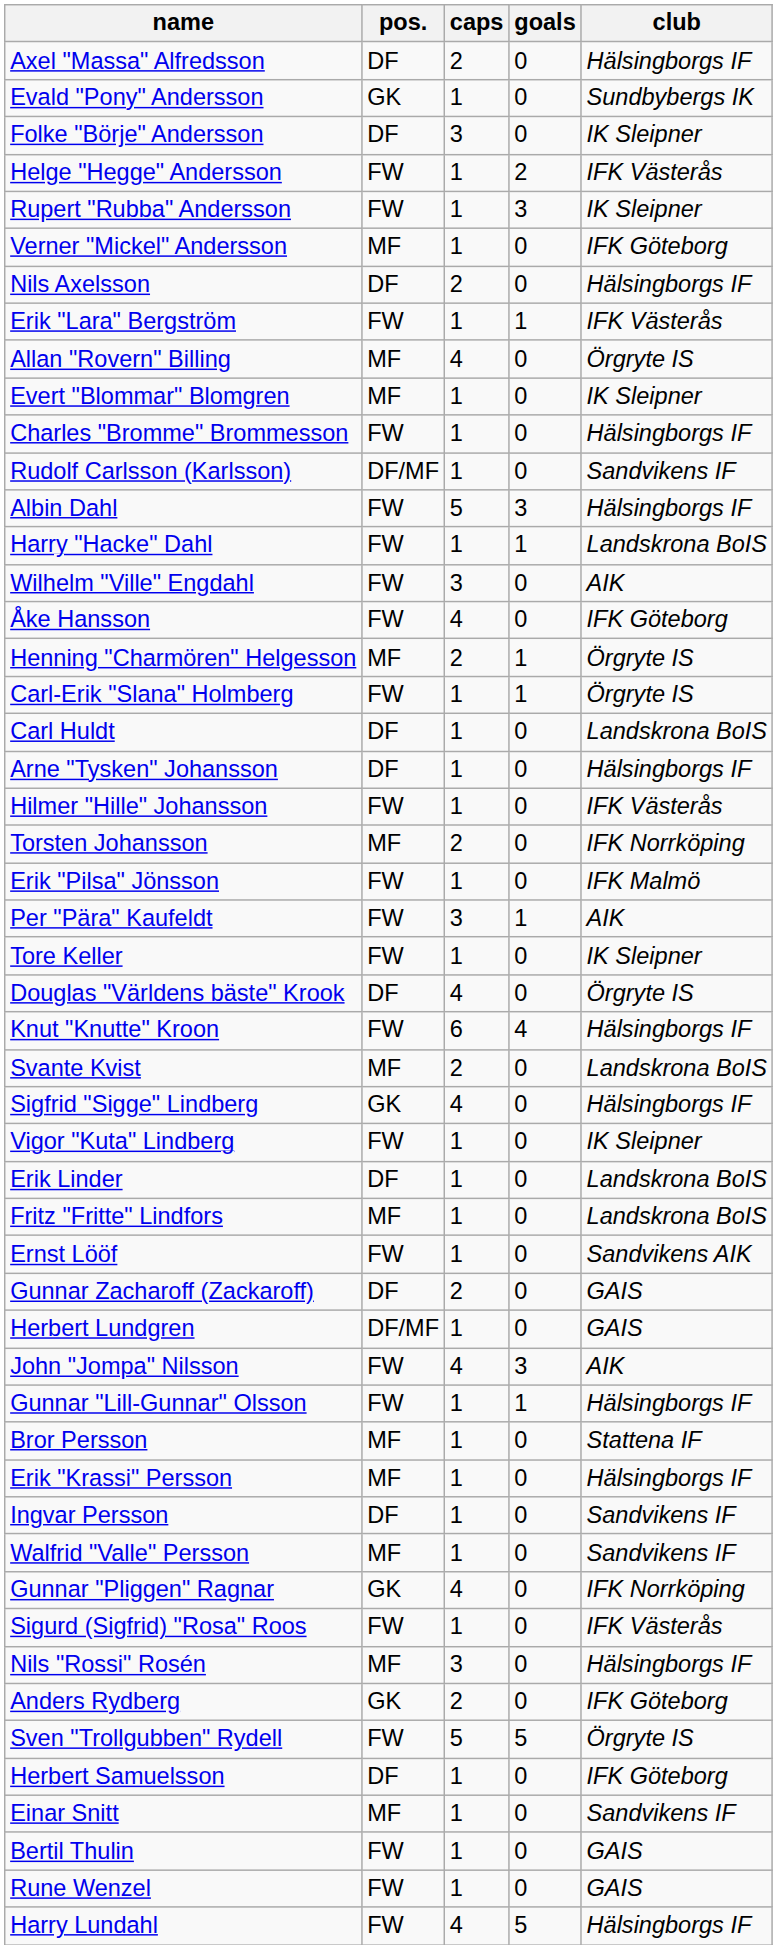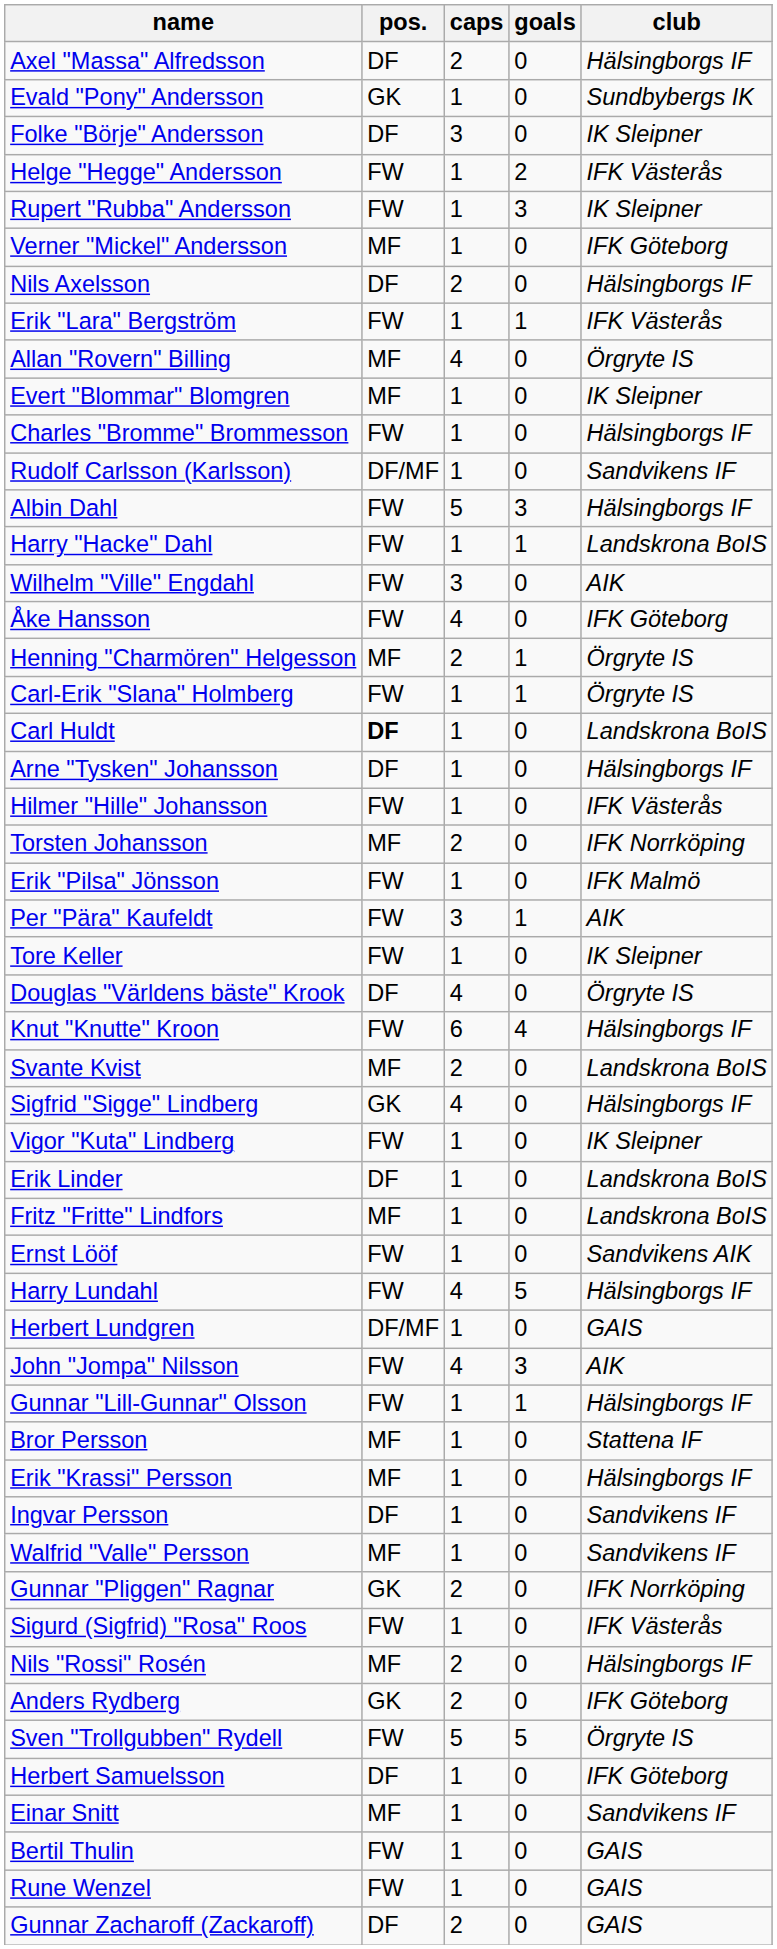Carl Huldt | pos.: normal -> bold
rows swapped: Harry Lundahl <-> Gunnar Zacharoff (Zackaroff)
Gunnar "Pliggen" Ragnar | caps: 4 -> 2
Nils "Rossi" Rosén | caps: 3 -> 2
